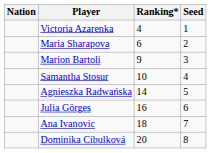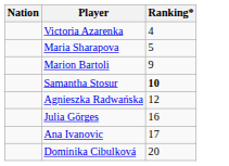- column: Seed | 1 | 2 | 3 | 4 | 5 | 6 | 7 | 8
Maria Sharapova | Ranking*: 6 -> 5
Samantha Stosur | Ranking*: normal -> bold
Agnieszka Radwańska | Ranking*: 14 -> 12
Ana Ivanovic | Ranking*: 18 -> 17
